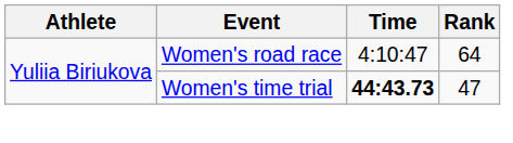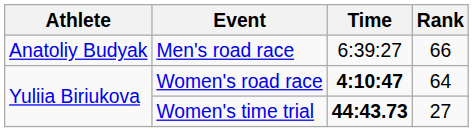+ row: Anatoliy Budyak | Men's road race | 6:39:27 | 66
Women's road race | Time: normal -> bold
Women's time trial | Rank: 47 -> 27
